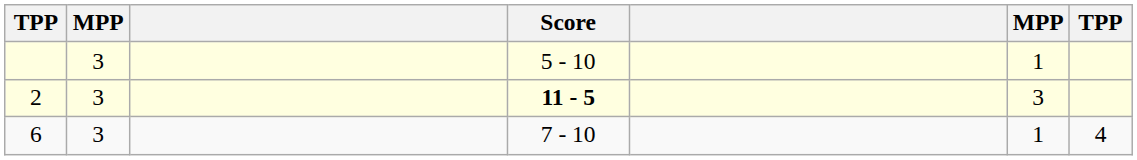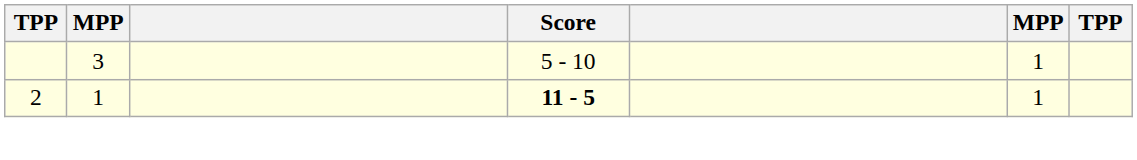2 | column 2: 3 -> 1
2 | column 6: 3 -> 1
- row: 6 | 3 | 7 - 10 | 1 | 4
